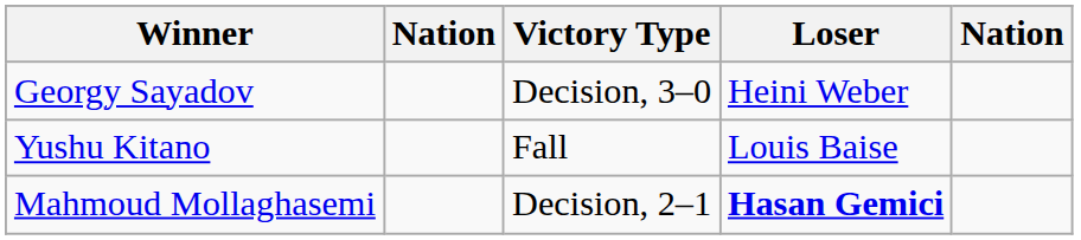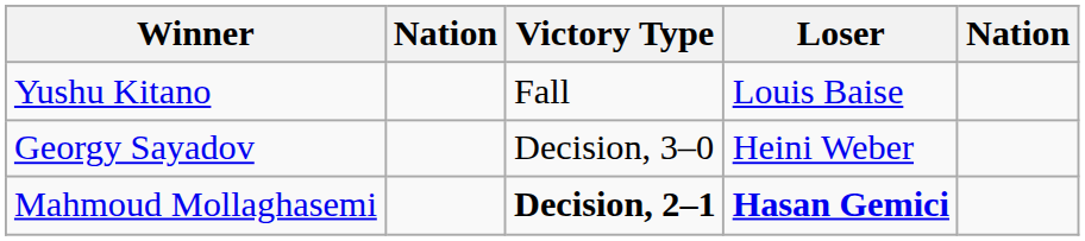rows swapped: Yushu Kitano <-> Georgy Sayadov
Mahmoud Mollaghasemi | Victory Type: normal -> bold
